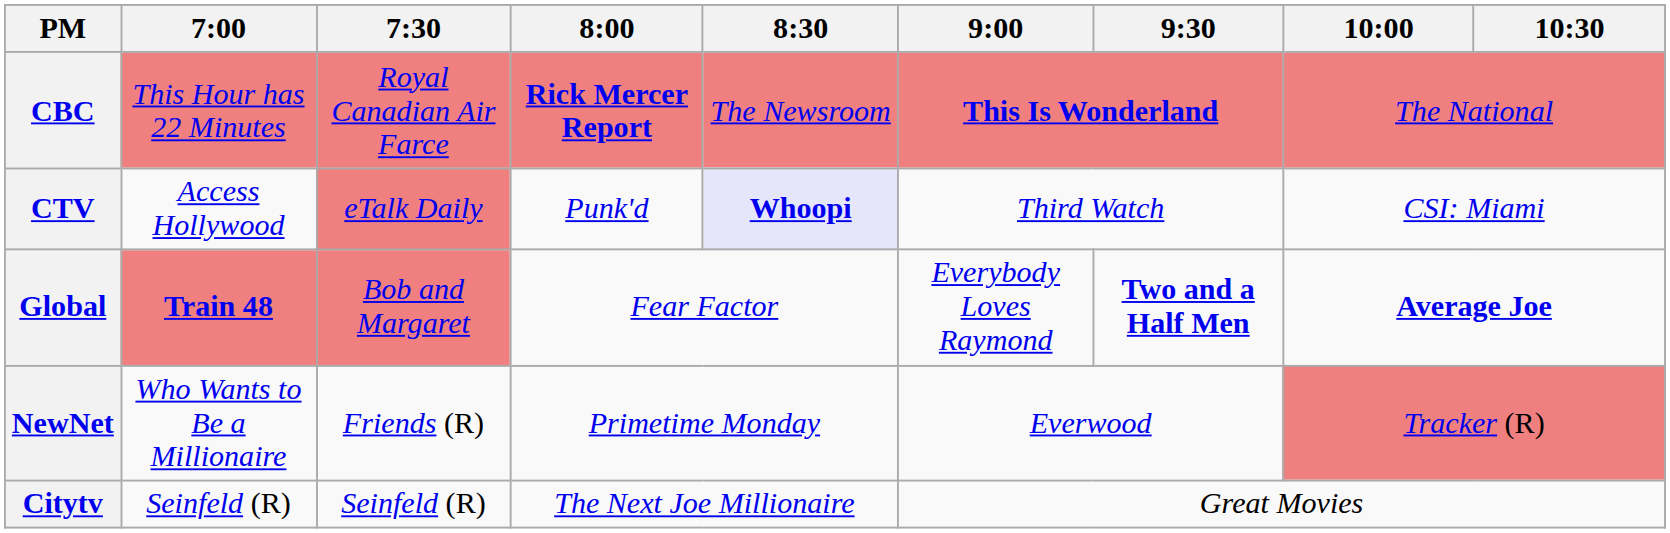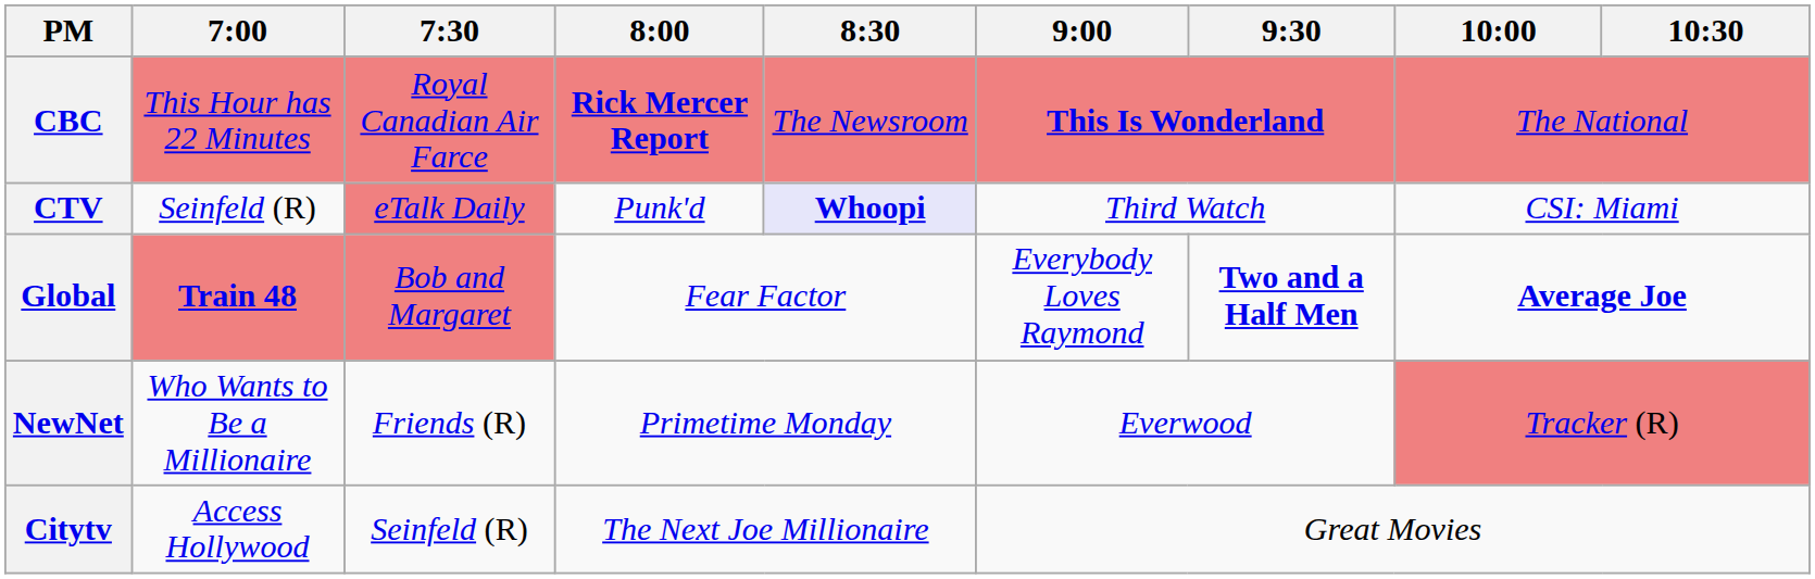CTV | 7:00: Access Hollywood -> Seinfeld (R)
Citytv | 7:00: Seinfeld (R) -> Access Hollywood
